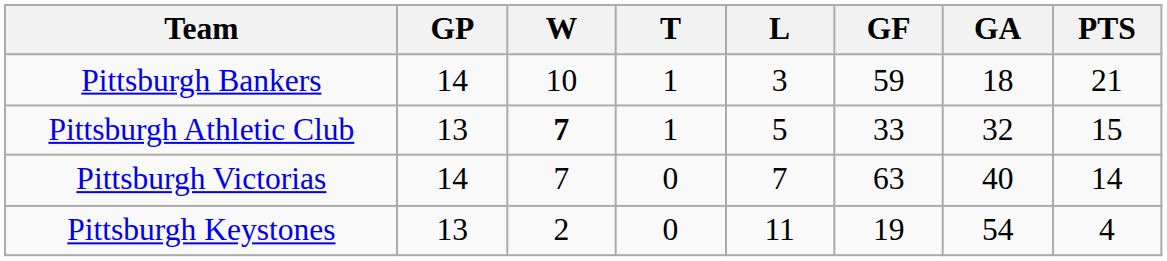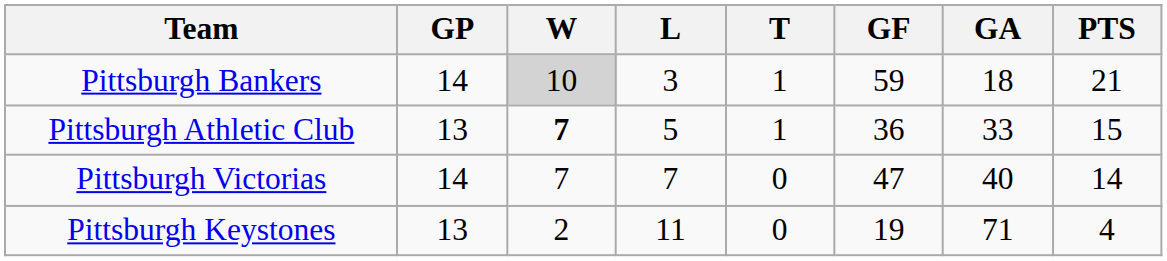columns swapped: L <-> T
Pittsburgh Bankers | W: no background -> lightgrey background
Pittsburgh Athletic Club | GF: 33 -> 36
Pittsburgh Athletic Club | GA: 32 -> 33
Pittsburgh Victorias | GF: 63 -> 47
Pittsburgh Keystones | GA: 54 -> 71
